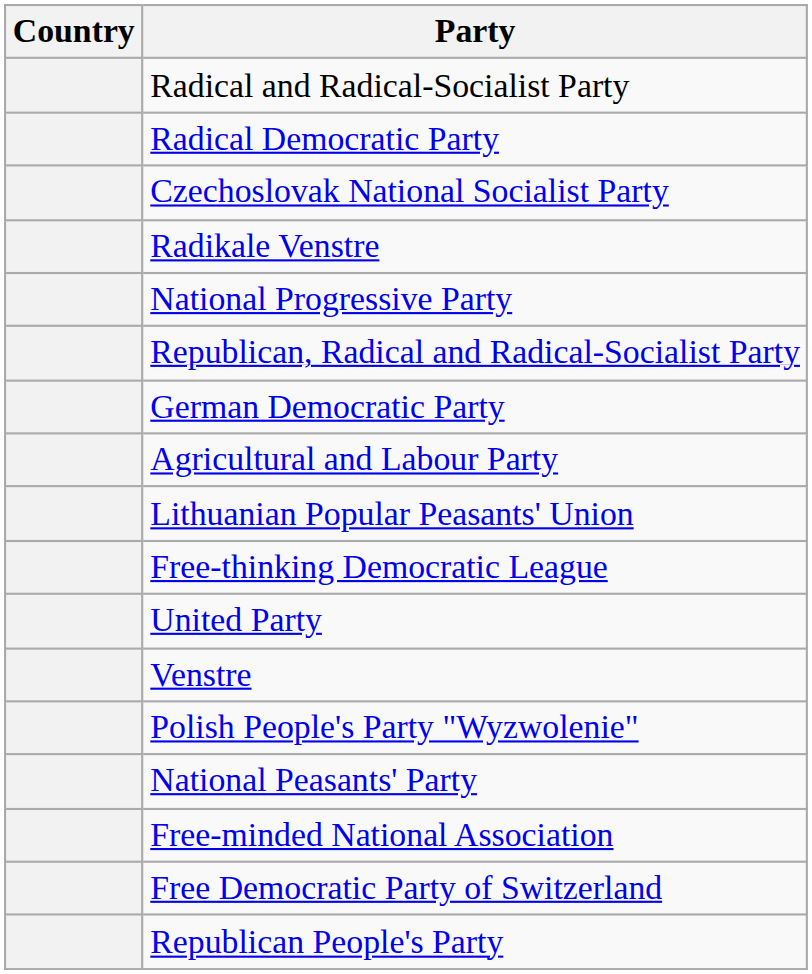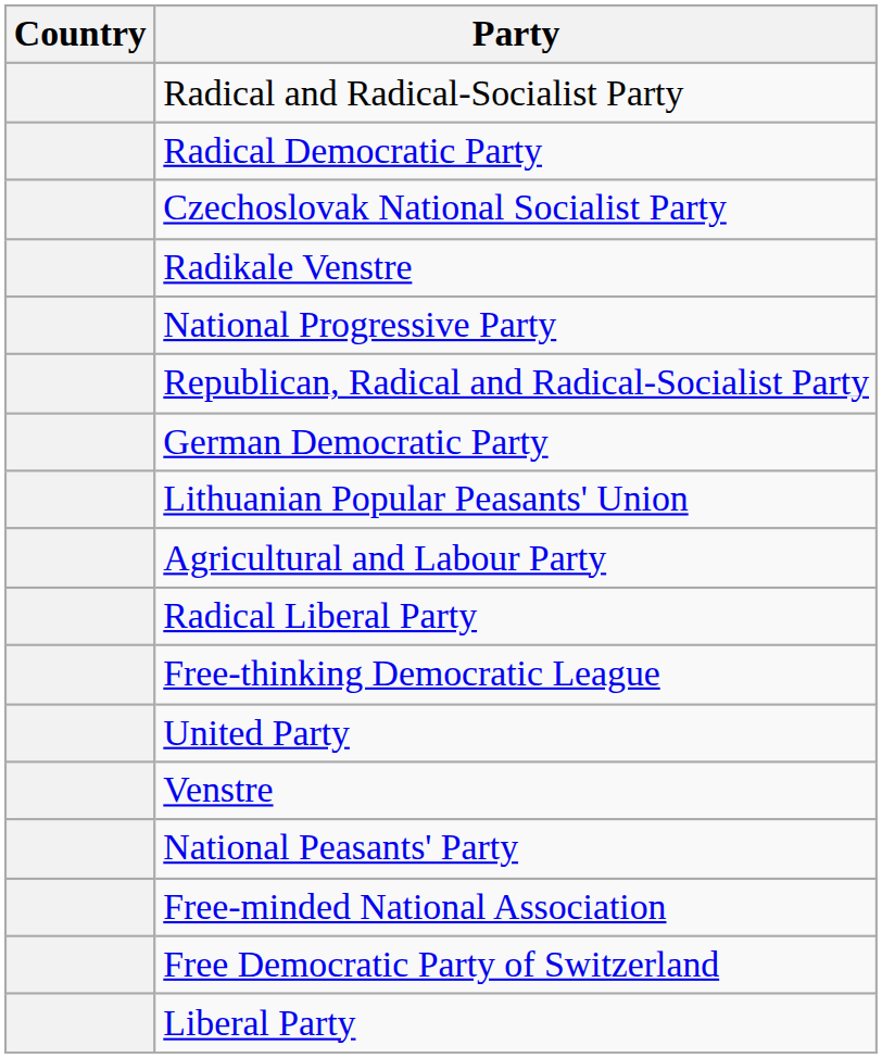rows swapped: Agricultural and Labour Party <-> Lithuanian Popular Peasants' Union
+ row: Radical Liberal Party
- row: Polish People's Party "Wyzwolenie"
- row: Republican People's Party
+ row: Liberal Party
